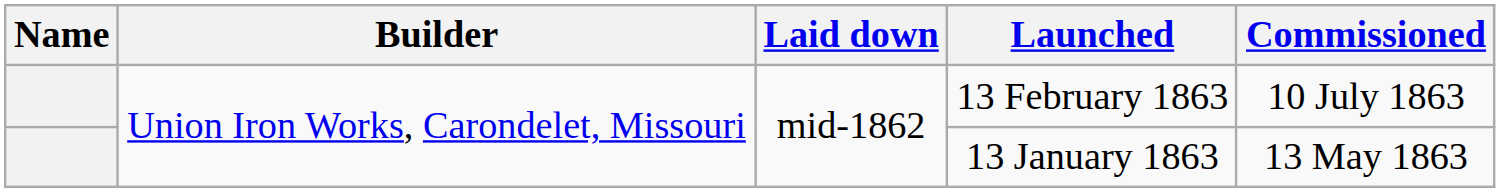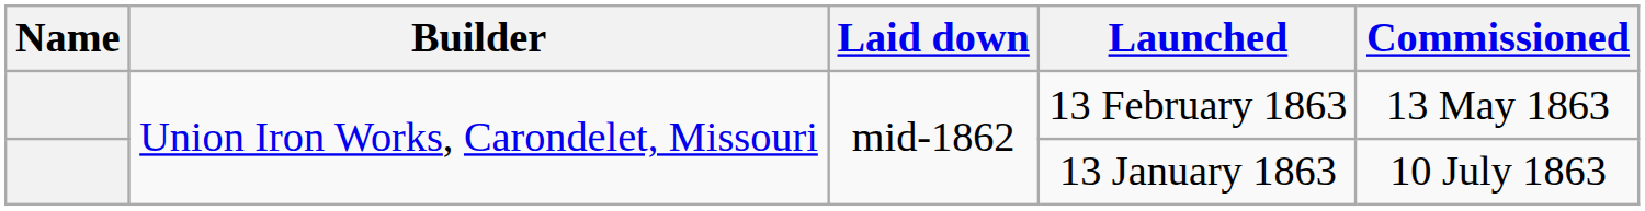13 February 1863 | Commissioned: 10 July 1863 -> 13 May 1863
13 January 1863 | Commissioned: 13 May 1863 -> 10 July 1863
